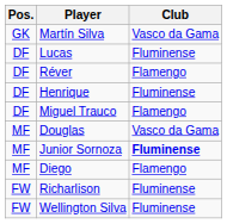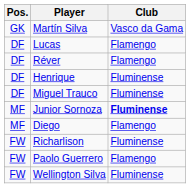Lucas | Club: Fluminense -> Flamengo
Miguel Trauco | Club: Flamengo -> Fluminense
- row: MF | Douglas | Vasco da Gama
+ row: FW | Paolo Guerrero | Flamengo
